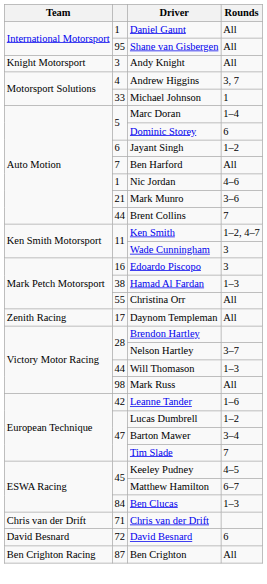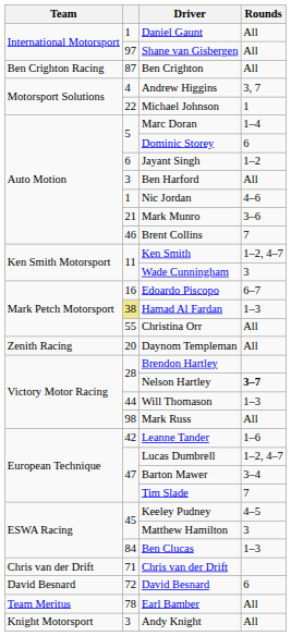Shane van Gisbergen | column 2: 95 -> 97
rows swapped: Andy Knight <-> Ben Crighton
Michael Johnson | column 2: 33 -> 22
Ben Harford | column 2: 7 -> 3
Brent Collins | column 2: 44 -> 46
Edoardo Piscopo | Rounds: 3 -> 6–7
Hamad Al Fardan | column 2: no background -> khaki background
Daynom Templeman | column 2: 17 -> 20
Nelson Hartley | Rounds: normal -> bold
Lucas Dumbrell | Rounds: 1–2 -> 1–2, 4–7
Matthew Hamilton | Rounds: 6–7 -> 3
+ row: Team Meritus | 78 | Earl Bamber | All
